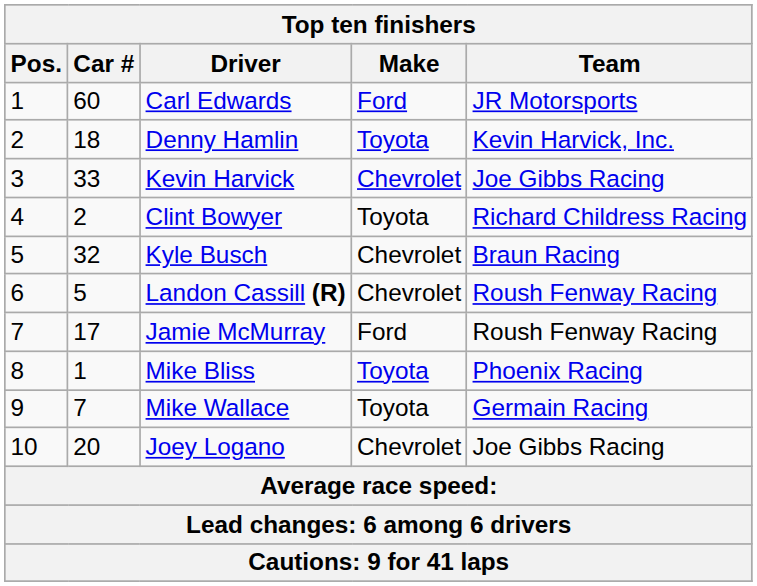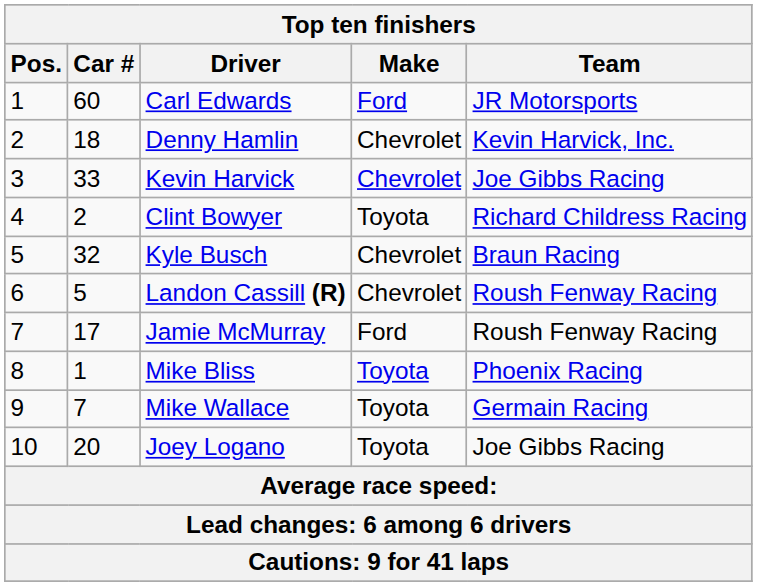Denny Hamlin | Make: Toyota -> Chevrolet
Joey Logano | Make: Chevrolet -> Toyota
